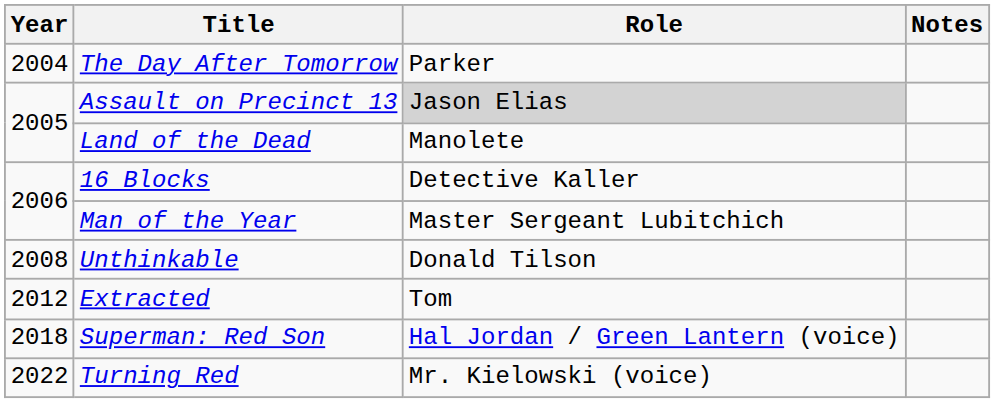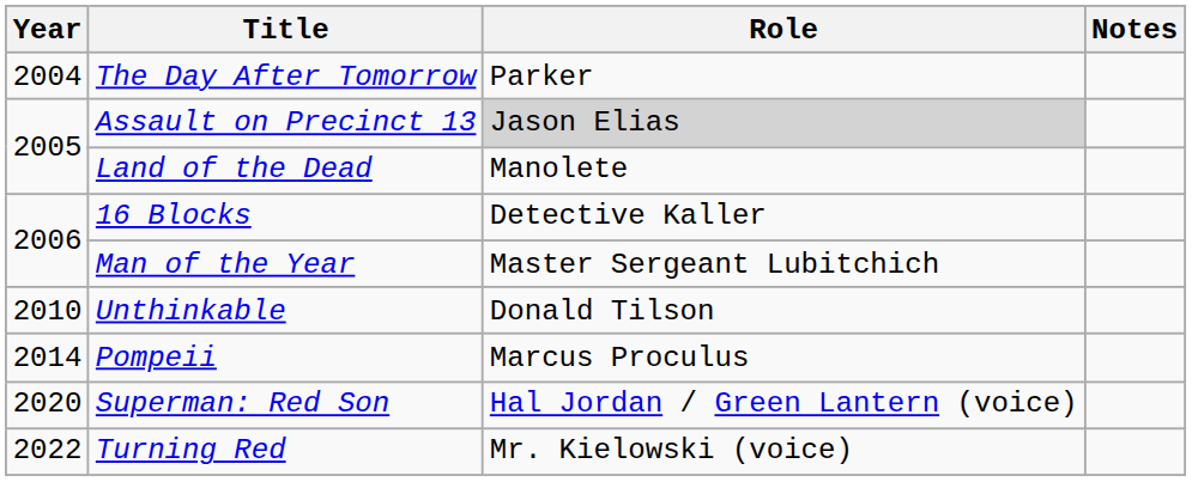Unthinkable | Year: 2008 -> 2010
- row: 2012 | Extracted | Tom
+ row: 2014 | Pompeii | Marcus Proculus
Superman: Red Son | Year: 2018 -> 2020
